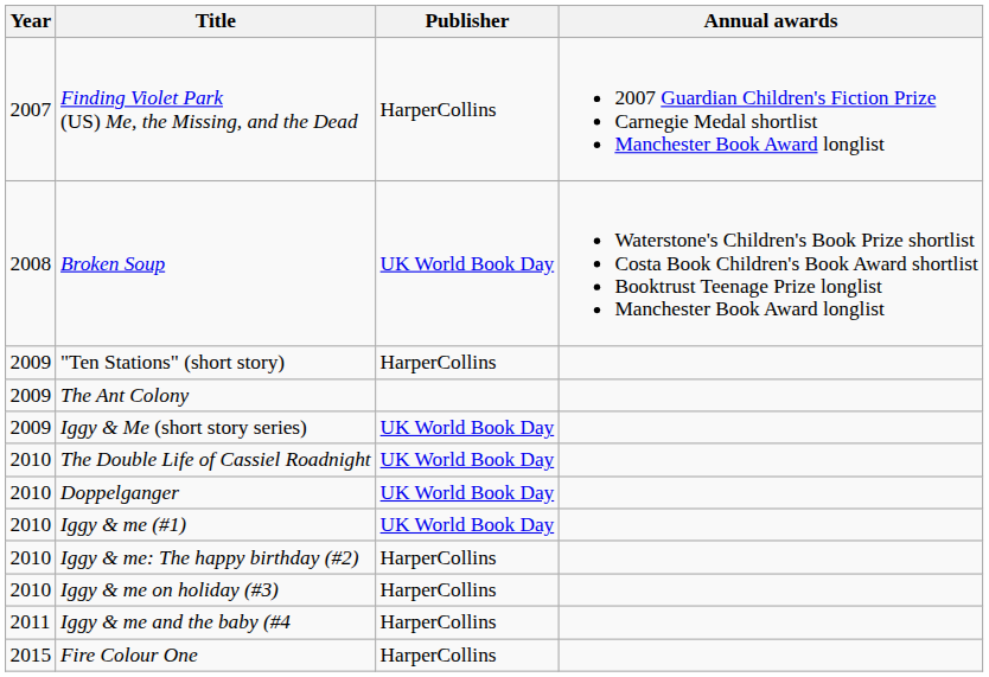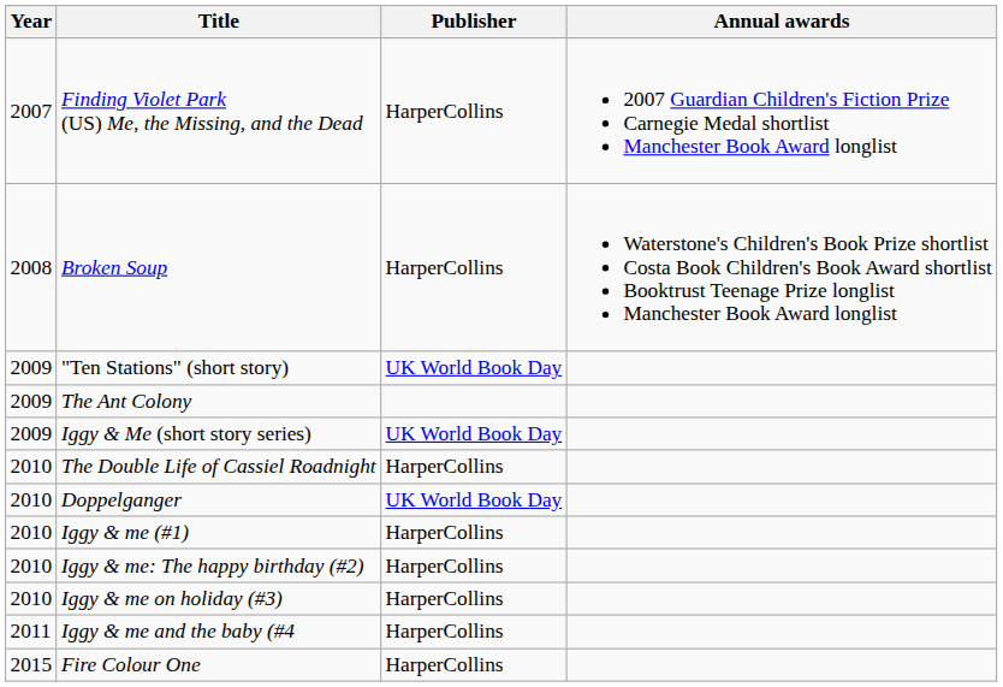Broken Soup | Publisher: UK World Book Day -> HarperCollins
"Ten Stations" (short story) | Publisher: HarperCollins -> UK World Book Day
The Double Life of Cassiel Roadnight | Publisher: UK World Book Day -> HarperCollins
Iggy & me (#1) | Publisher: UK World Book Day -> HarperCollins
